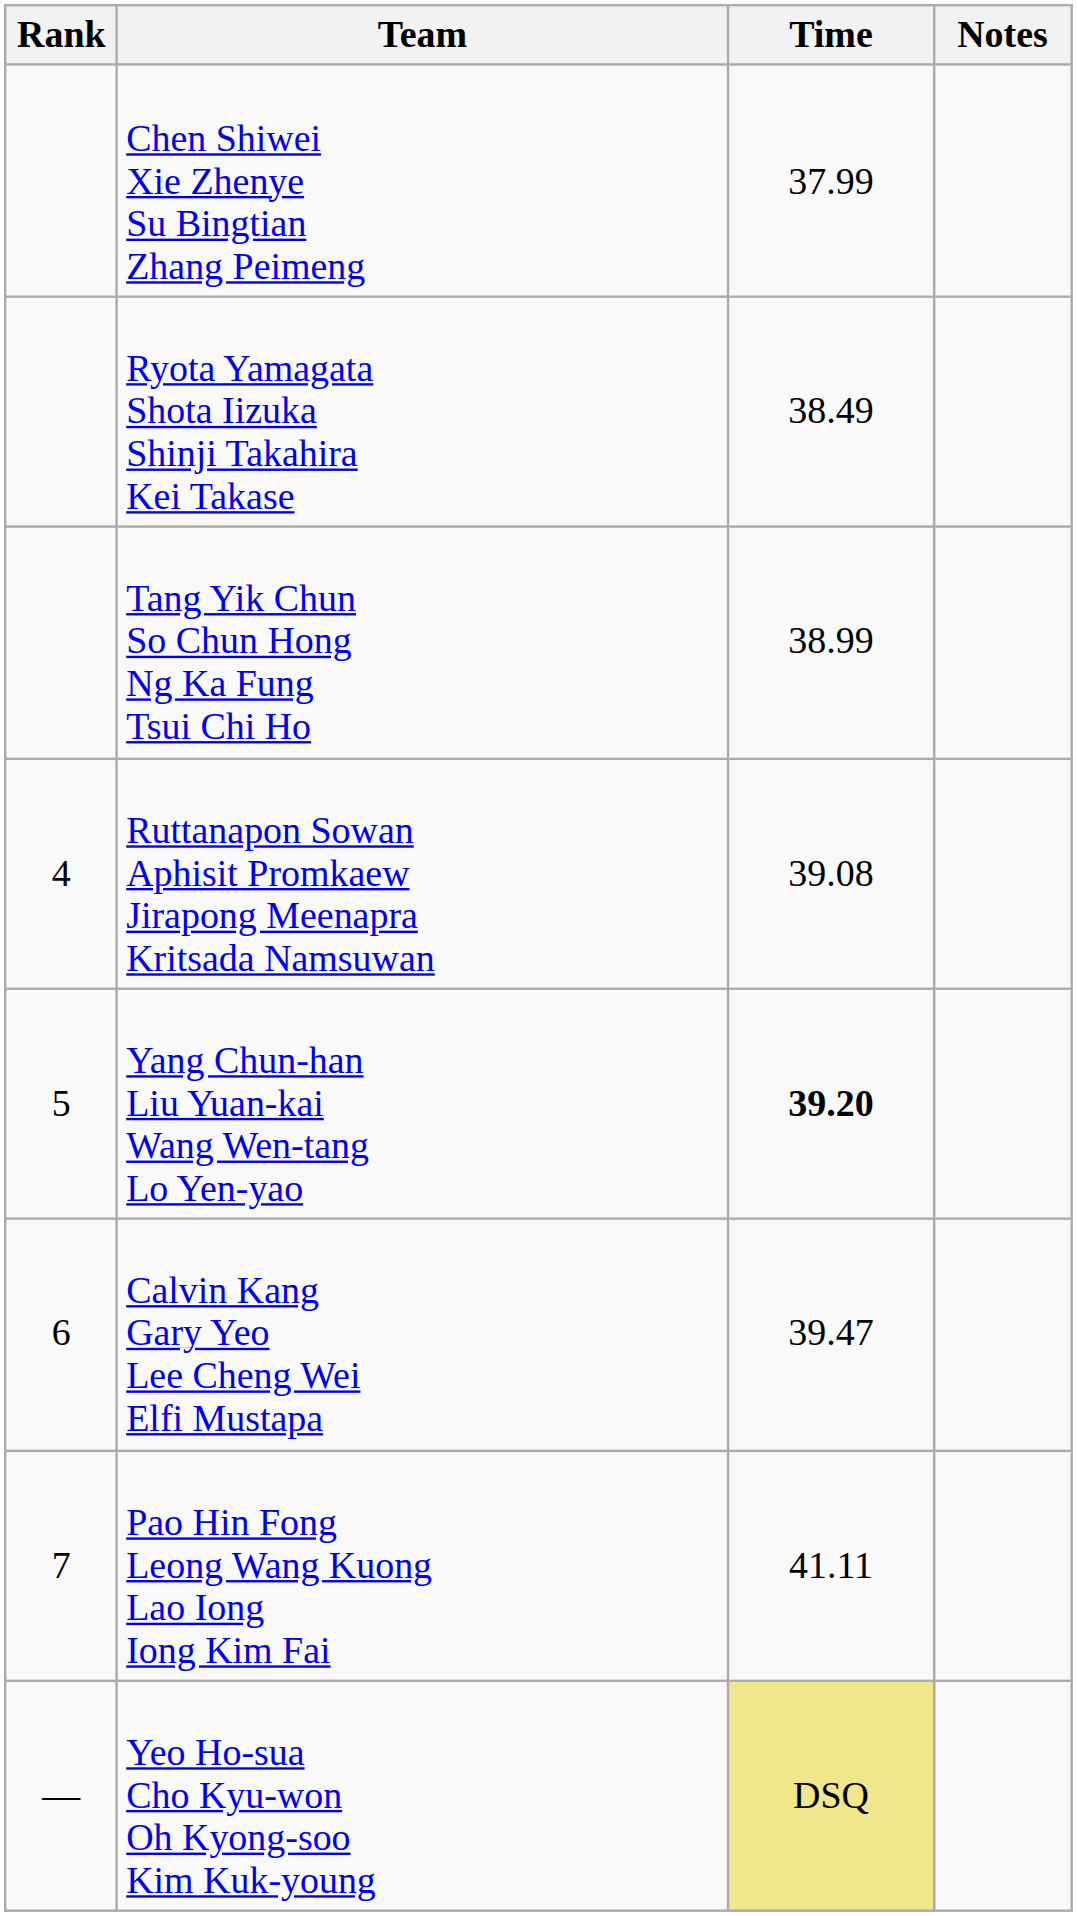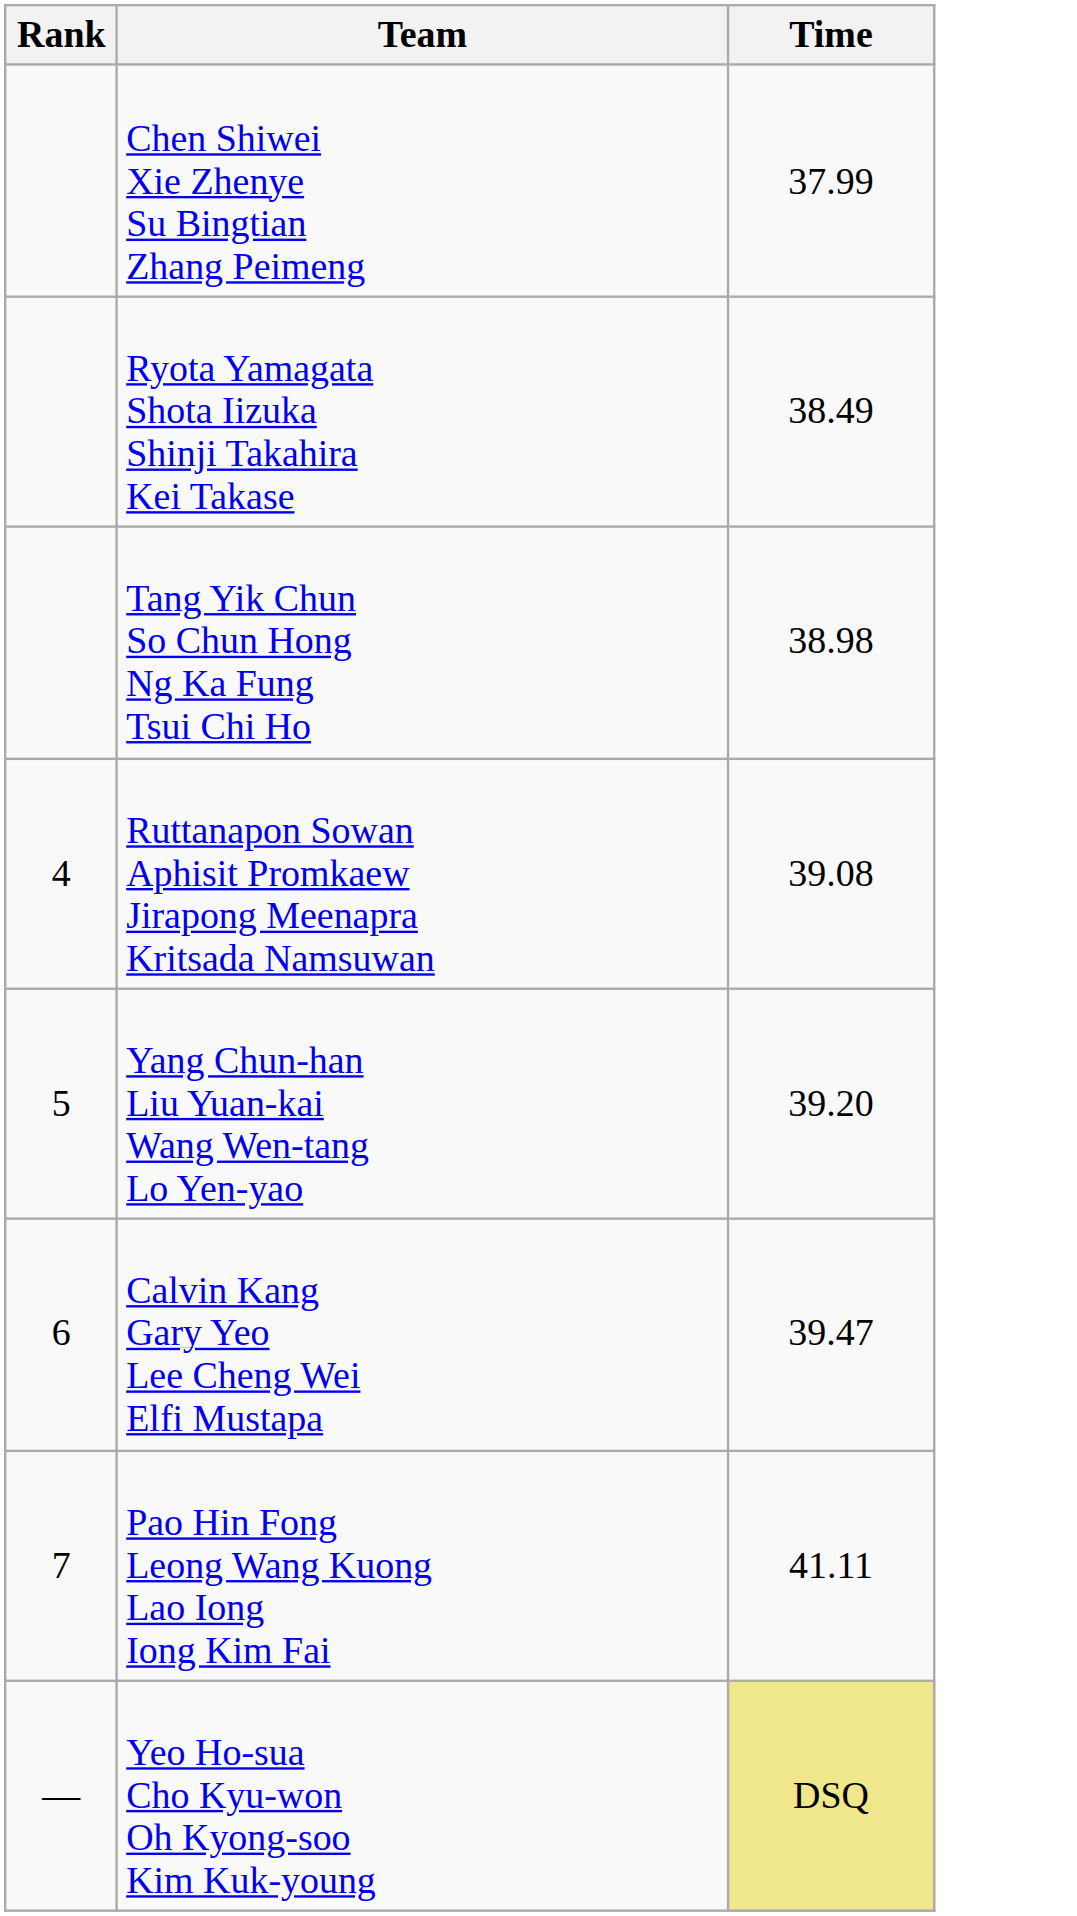- column: Notes
Tang Yik Chun So Chun Hong Ng Ka Fung Tsui Chi Ho | Time: 38.99 -> 38.98
Yang Chun-han Liu Yuan-kai Wang Wen-tang Lo Yen-yao | Time: bold -> normal
